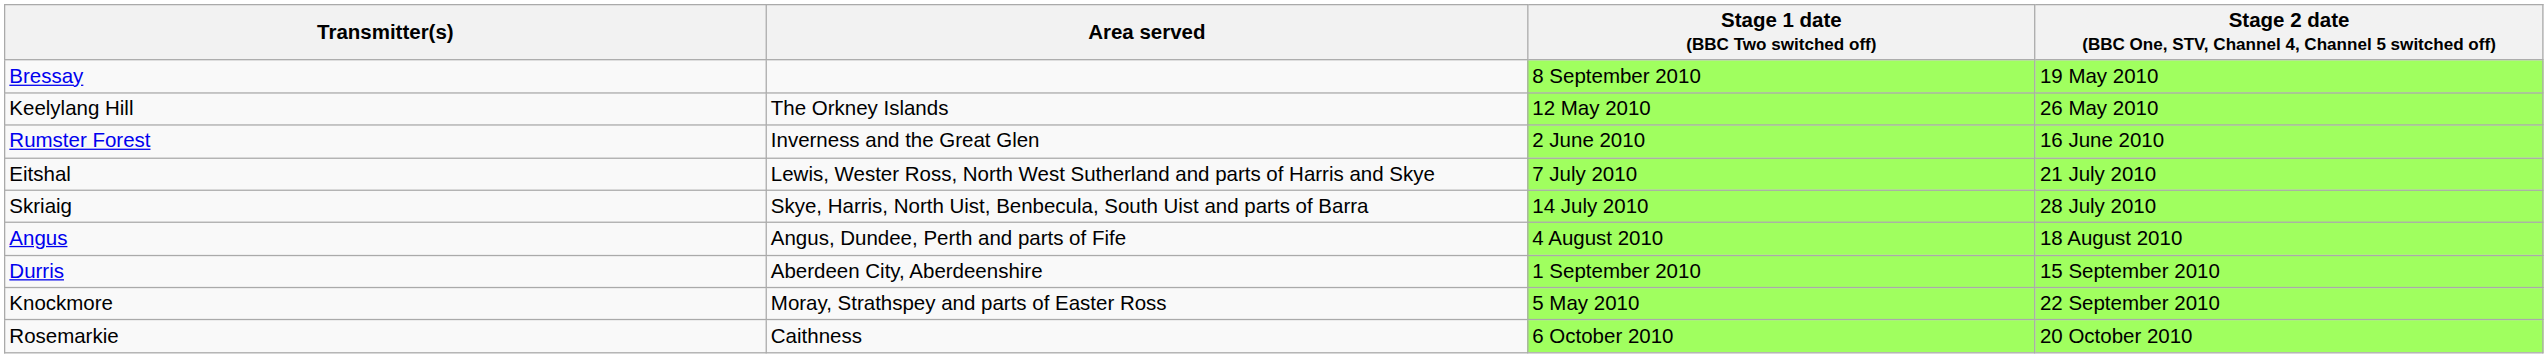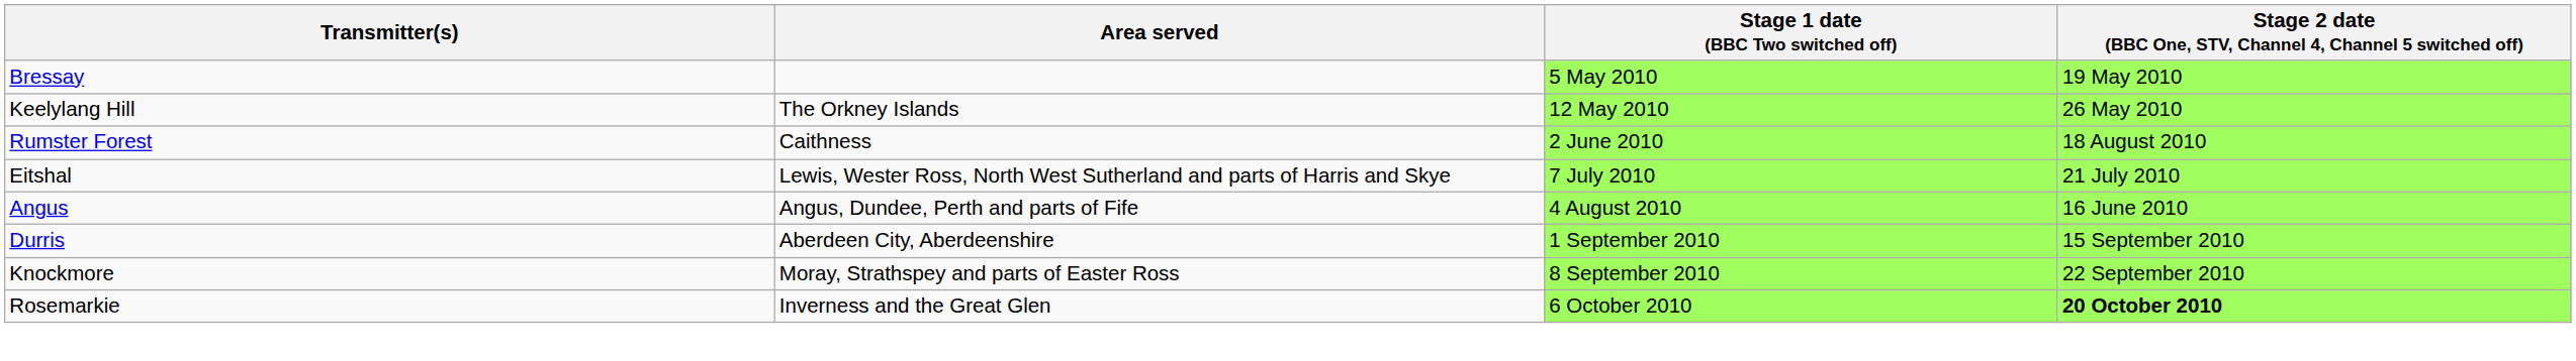Bressay | Stage 1 date (BBC Two switched off): 8 September 2010 -> 5 May 2010
Rumster Forest | Area served: Inverness and the Great Glen -> Caithness
Rumster Forest | column 4: 16 June 2010 -> 18 August 2010
- row: Skriaig | Skye, Harris, North Uist, Benbecula, South Uist and parts of Barra | 14 July 2010 | 28 July 2010
Angus | column 4: 18 August 2010 -> 16 June 2010
Knockmore | Stage 1 date (BBC Two switched off): 5 May 2010 -> 8 September 2010
Rosemarkie | Area served: Caithness -> Inverness and the Great Glen
Rosemarkie | column 4: normal -> bold
